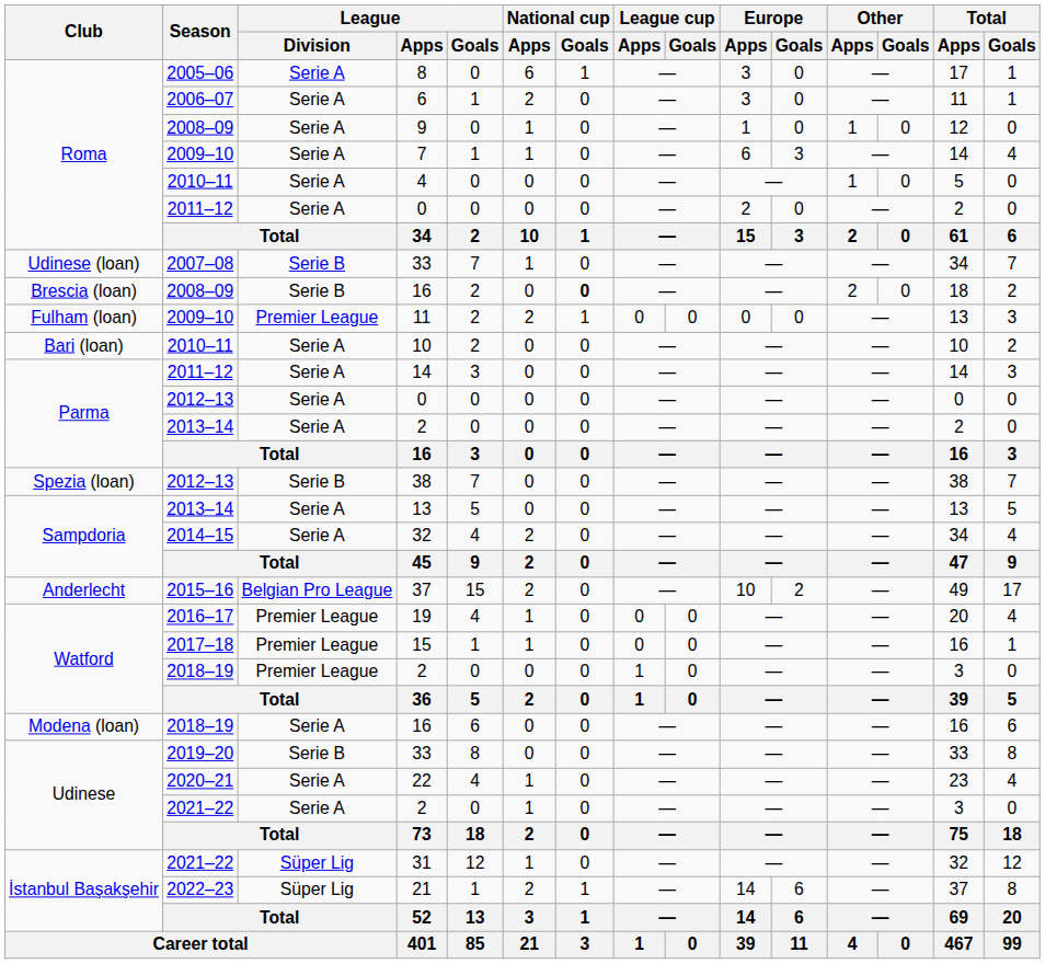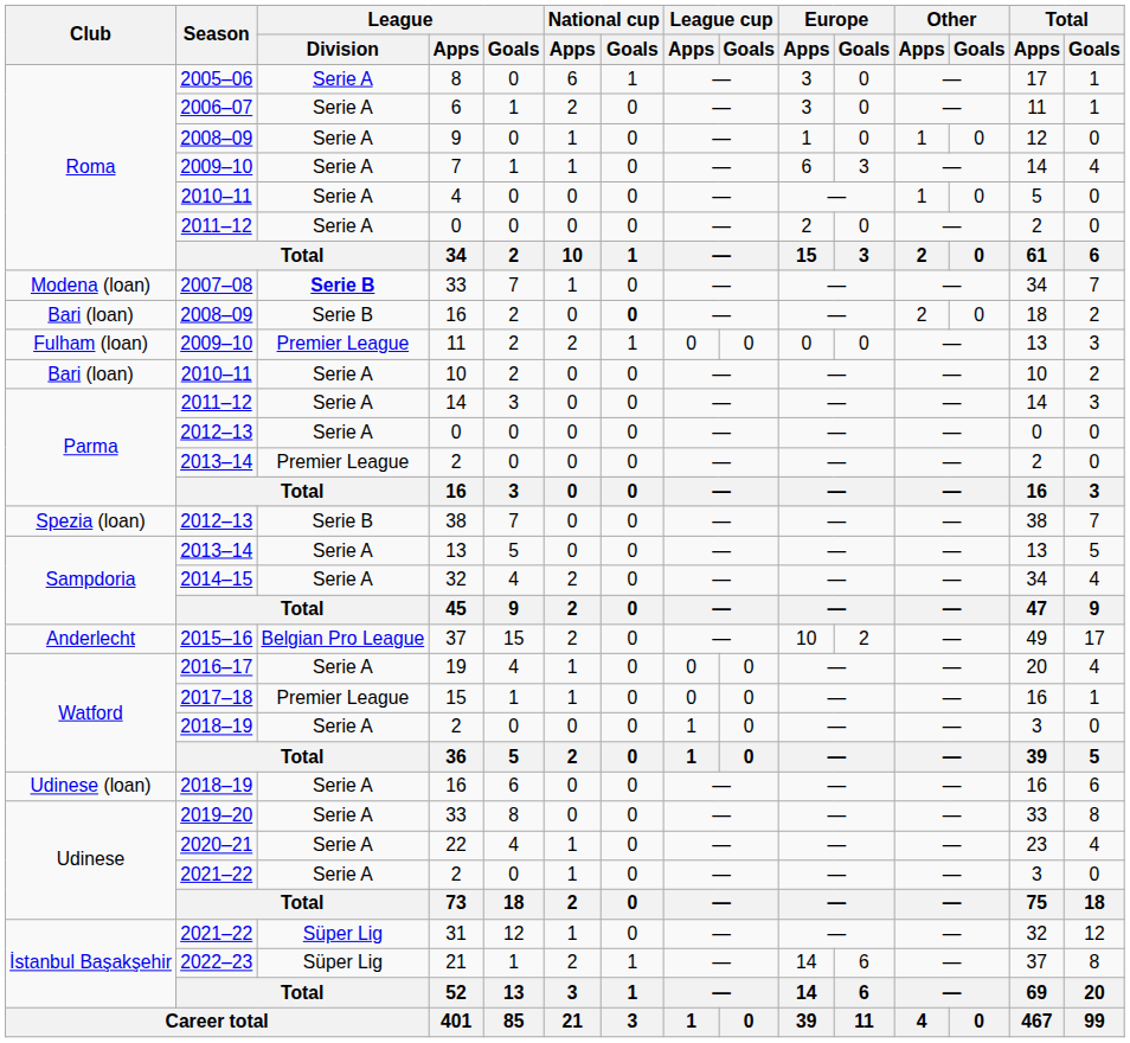2007–08 / 33 | Club: Udinese (loan) -> Modena (loan)
2007–08 / 33 | League / Division: normal -> bold
2008–09 / 16 | Club: Brescia (loan) -> Bari (loan)
2013–14 / 2 | League / Division: Serie A -> Premier League
19 | League / Division: Premier League -> Serie A
2018–19 / 2 | League / Division: Premier League -> Serie A
2018–19 / 16 | Club: Modena (loan) -> Udinese (loan)
2019–20 / 33 | League / Division: Serie B -> Serie A
